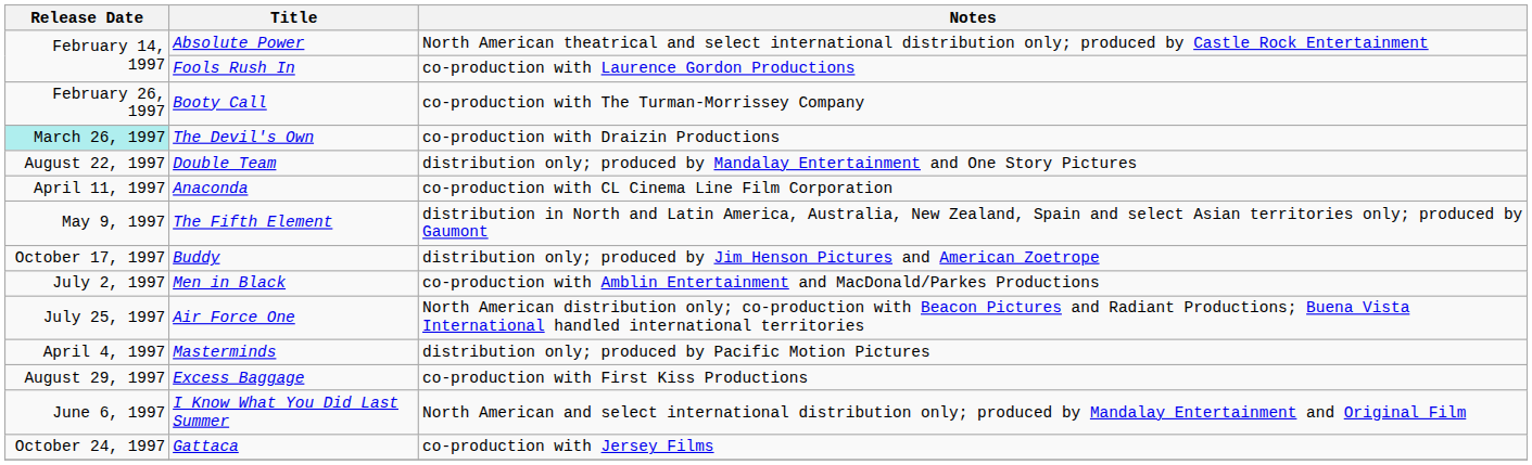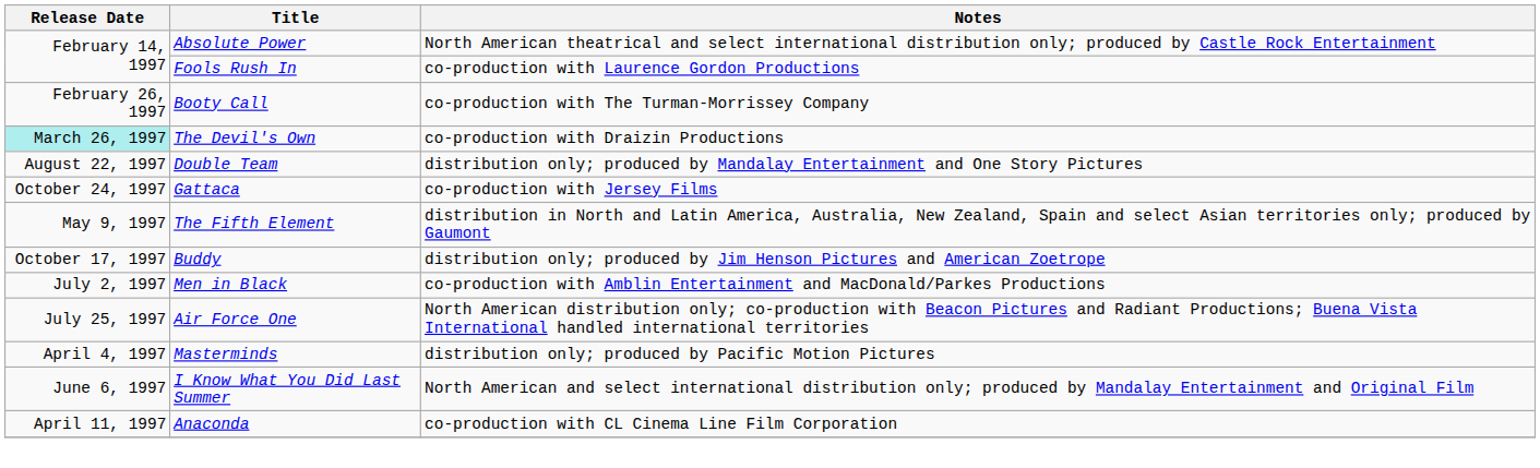rows swapped: Anaconda <-> Gattaca
- row: August 29, 1997 | Excess Baggage | co-production with First Kiss Productions
